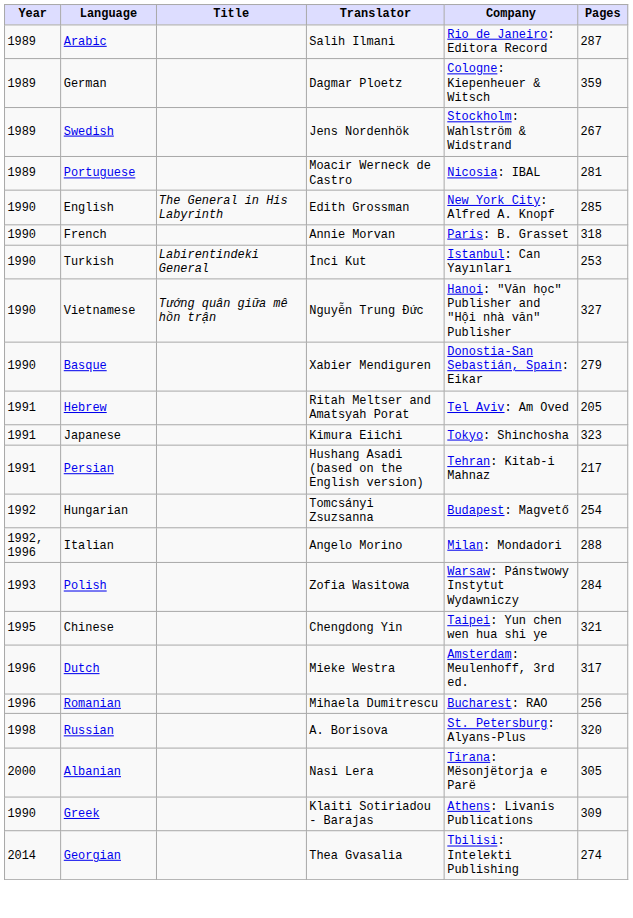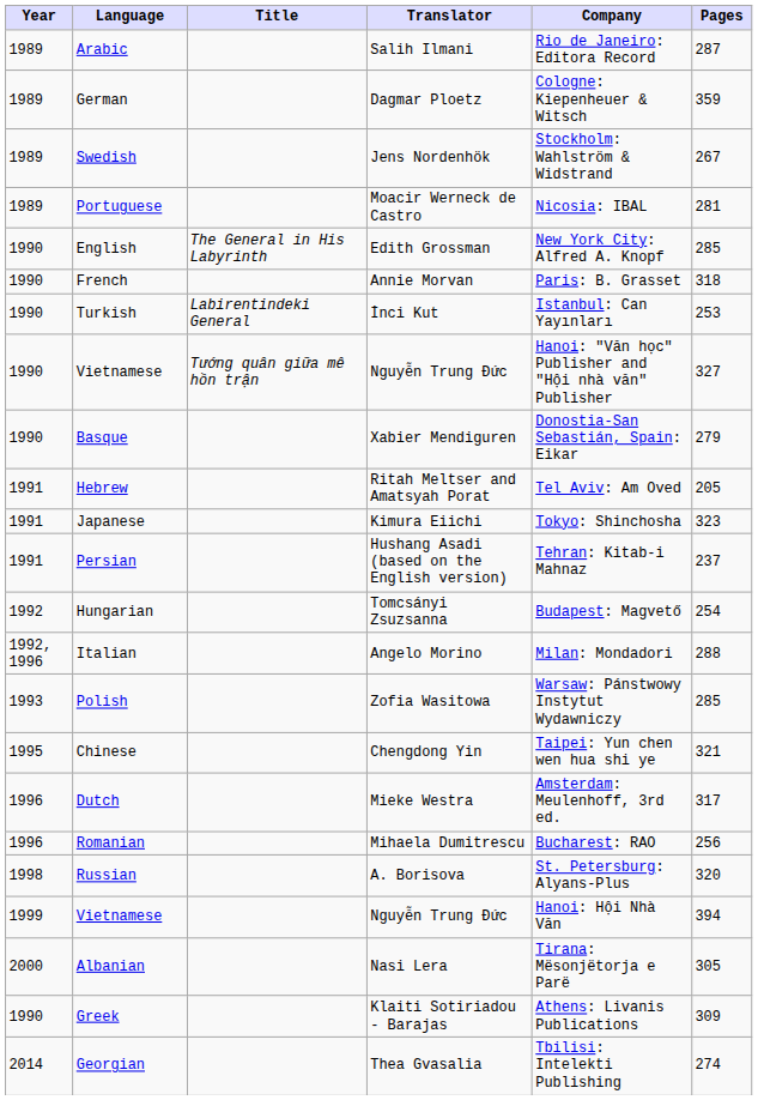Persian | Pages: 217 -> 237
Polish | Pages: 284 -> 285
+ row: 1999 | Vietnamese | Nguyễn Trung Đức | Hanoi: Hội Nhà Văn | 394
